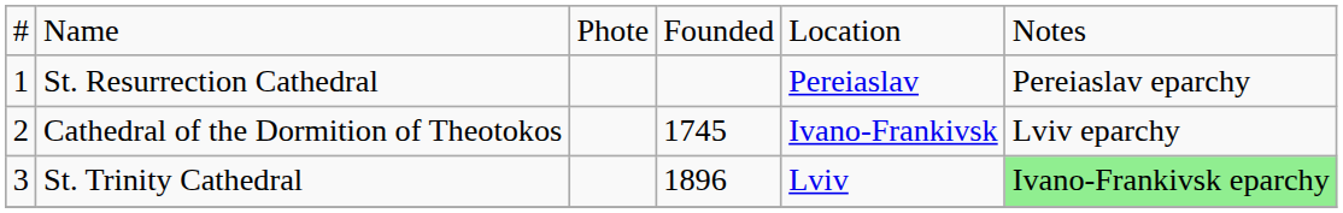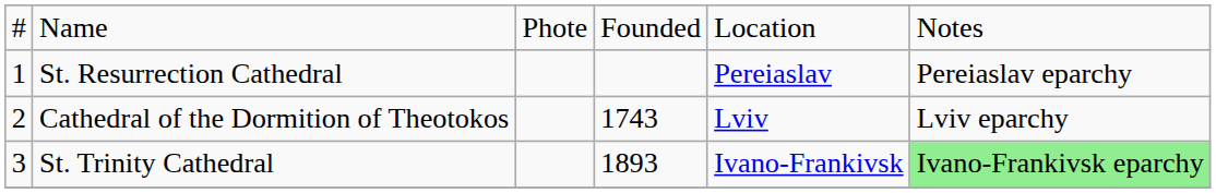Cathedral of the Dormition of Theotokos | column 4: 1745 -> 1743
Cathedral of the Dormition of Theotokos | column 5: Ivano-Frankivsk -> Lviv
St. Trinity Cathedral | column 4: 1896 -> 1893
St. Trinity Cathedral | column 5: Lviv -> Ivano-Frankivsk
